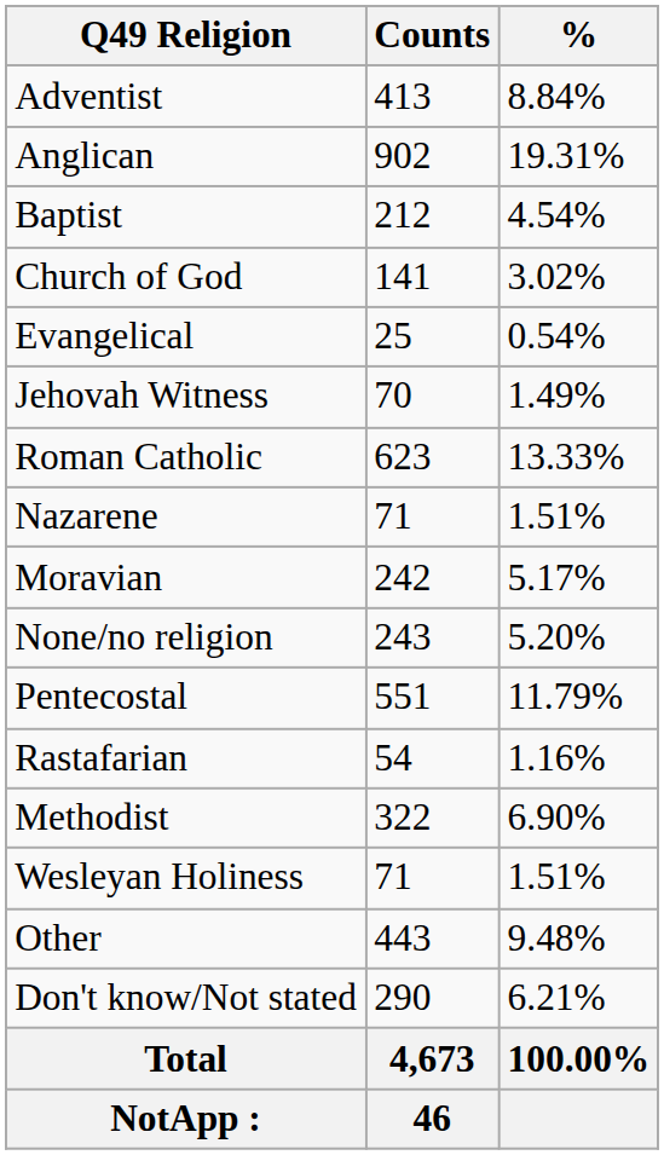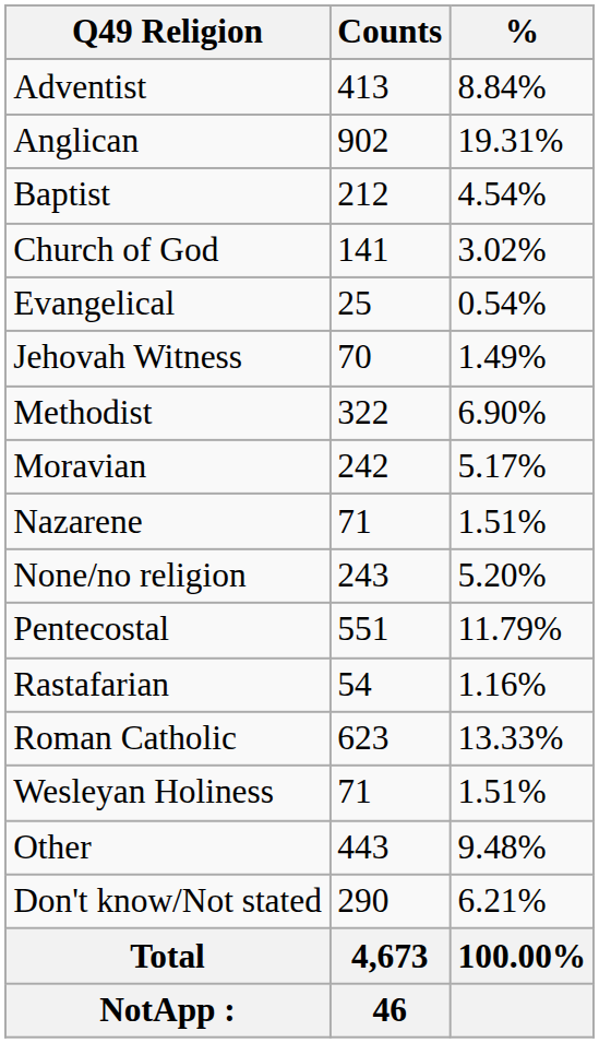rows swapped: Methodist <-> Roman Catholic
rows swapped: Moravian <-> Nazarene
